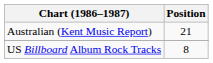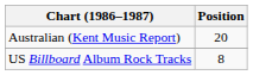Australian (Kent Music Report) | Position: 21 -> 20
